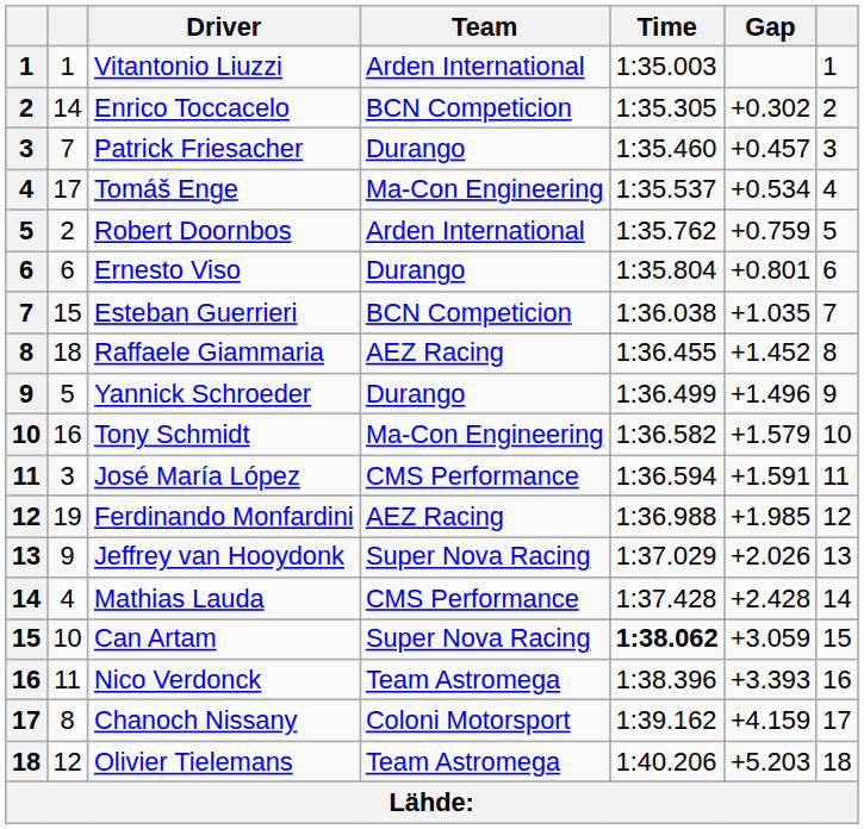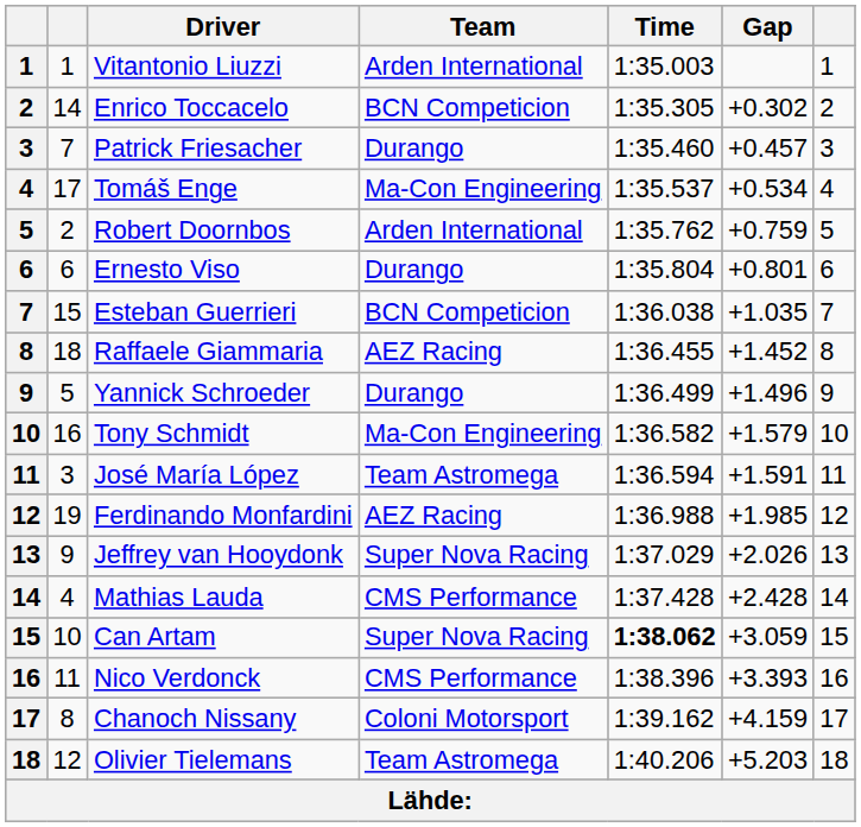José María López | Team: CMS Performance -> Team Astromega
Nico Verdonck | Team: Team Astromega -> CMS Performance
